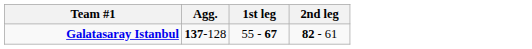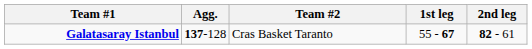+ column: Team #2 | Cras Basket Taranto
